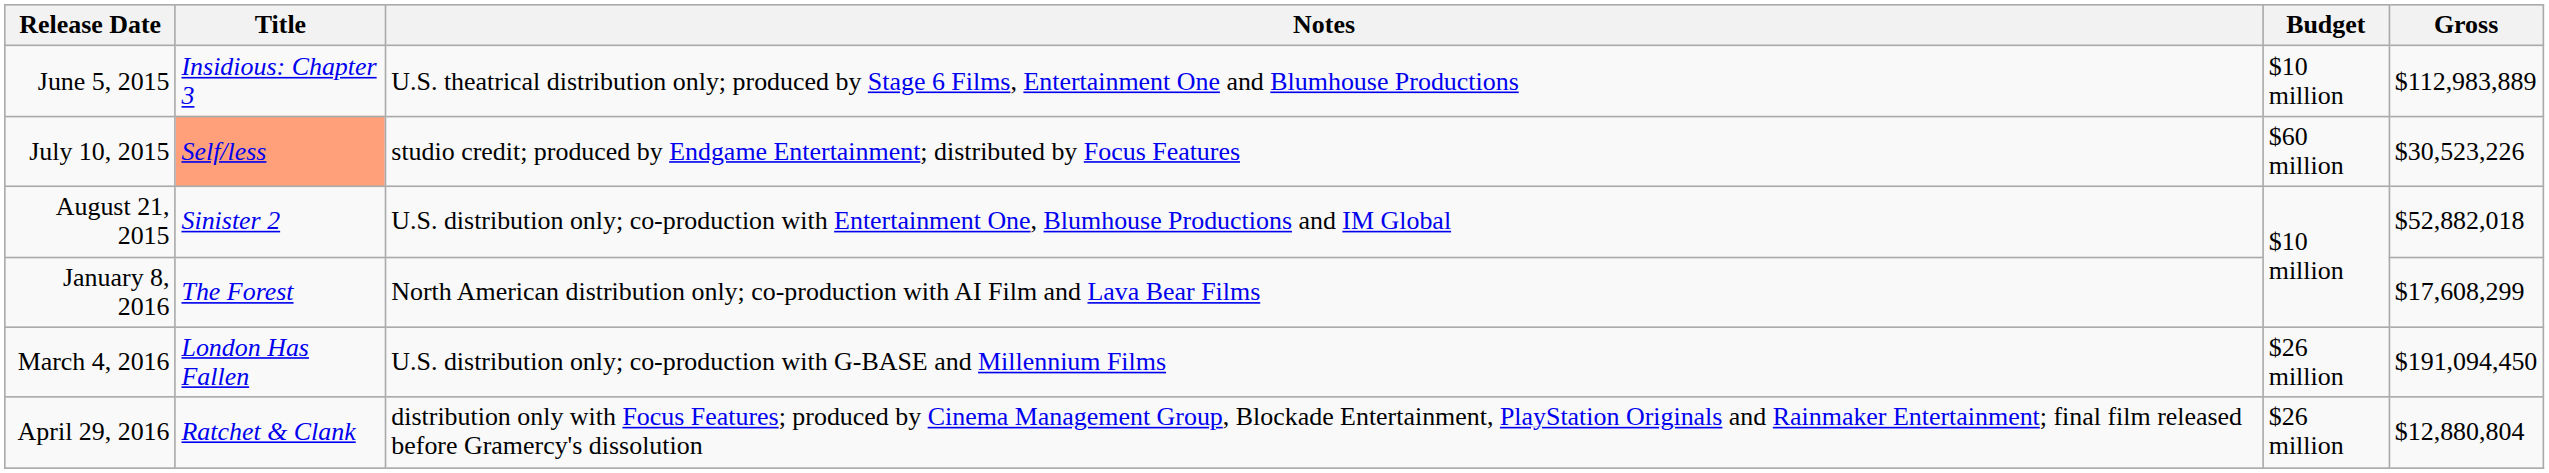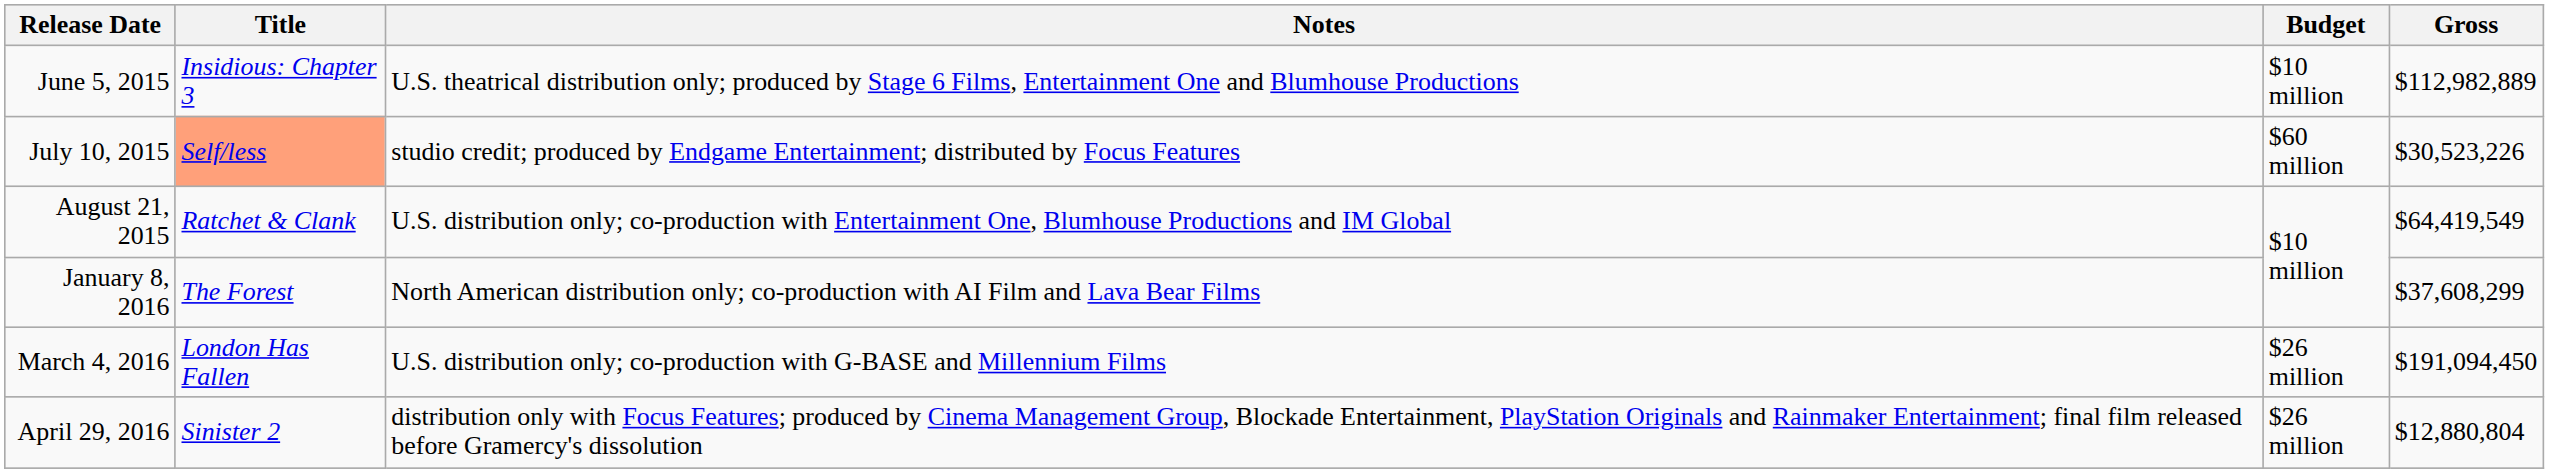June 5, 2015 | Gross: $112,983,889 -> $112,982,889
August 21, 2015 | Title: Sinister 2 -> Ratchet & Clank
August 21, 2015 | Gross: $52,882,018 -> $64,419,549
January 8, 2016 | Gross: $17,608,299 -> $37,608,299
April 29, 2016 | Title: Ratchet & Clank -> Sinister 2
